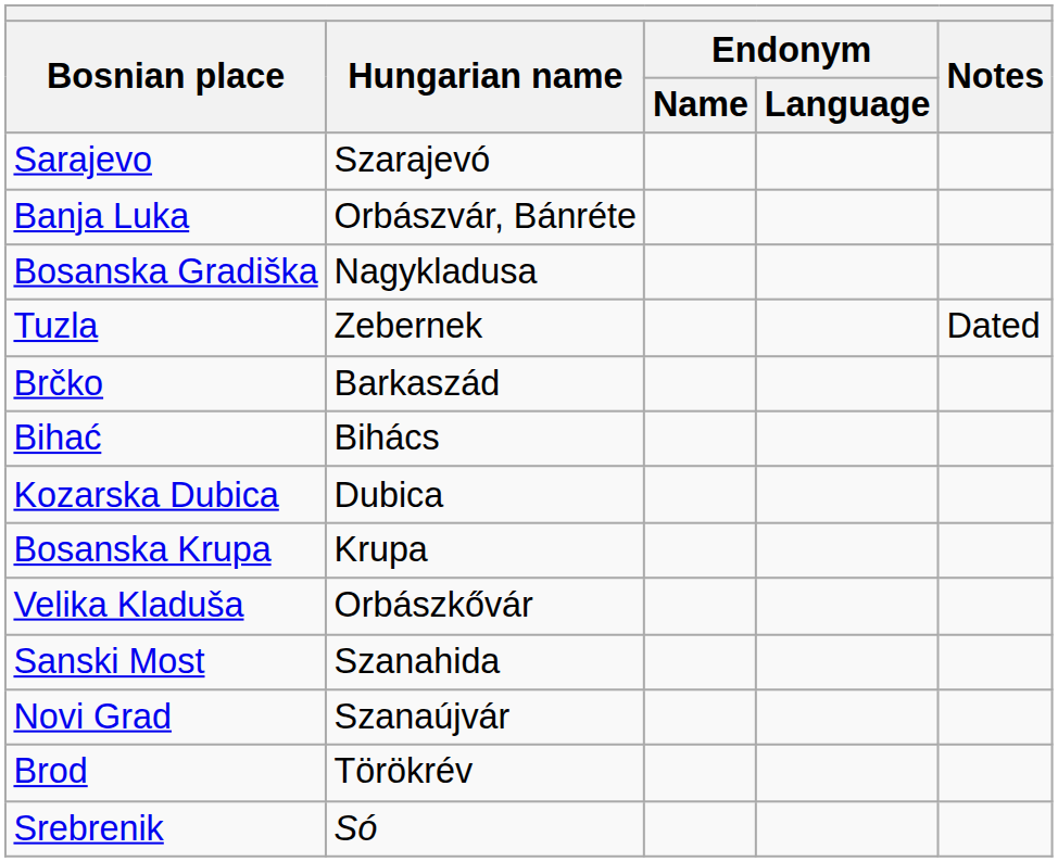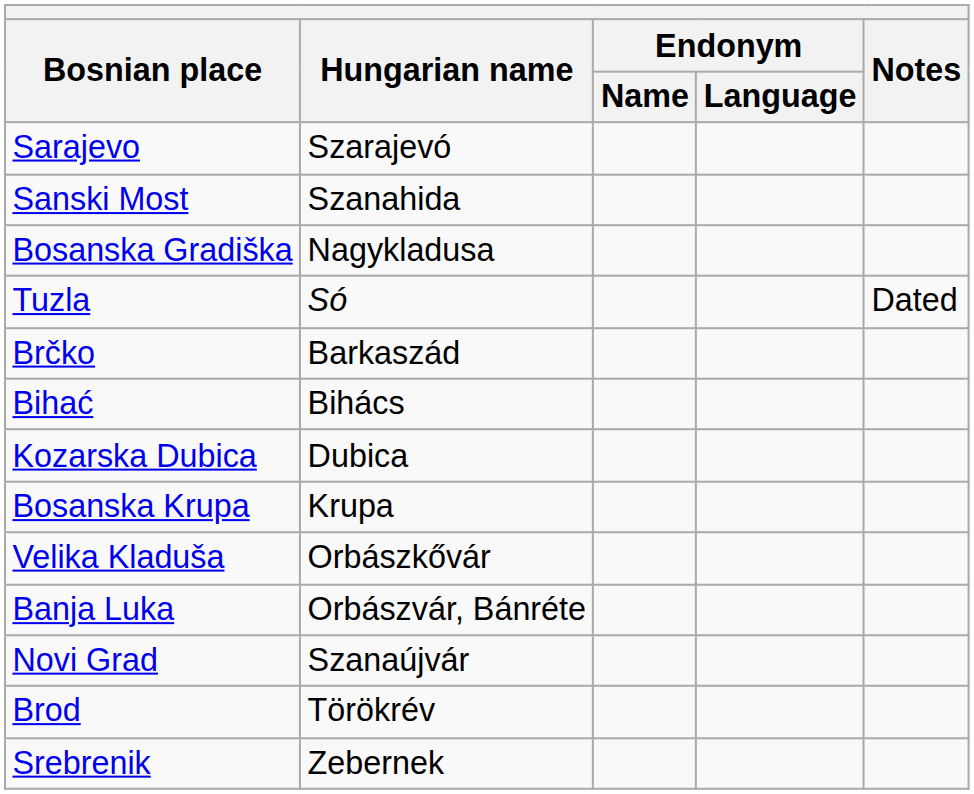rows swapped: Banja Luka <-> Sanski Most
Tuzla | Hungarian name: Zebernek -> Só
Srebrenik | Hungarian name: Só -> Zebernek
